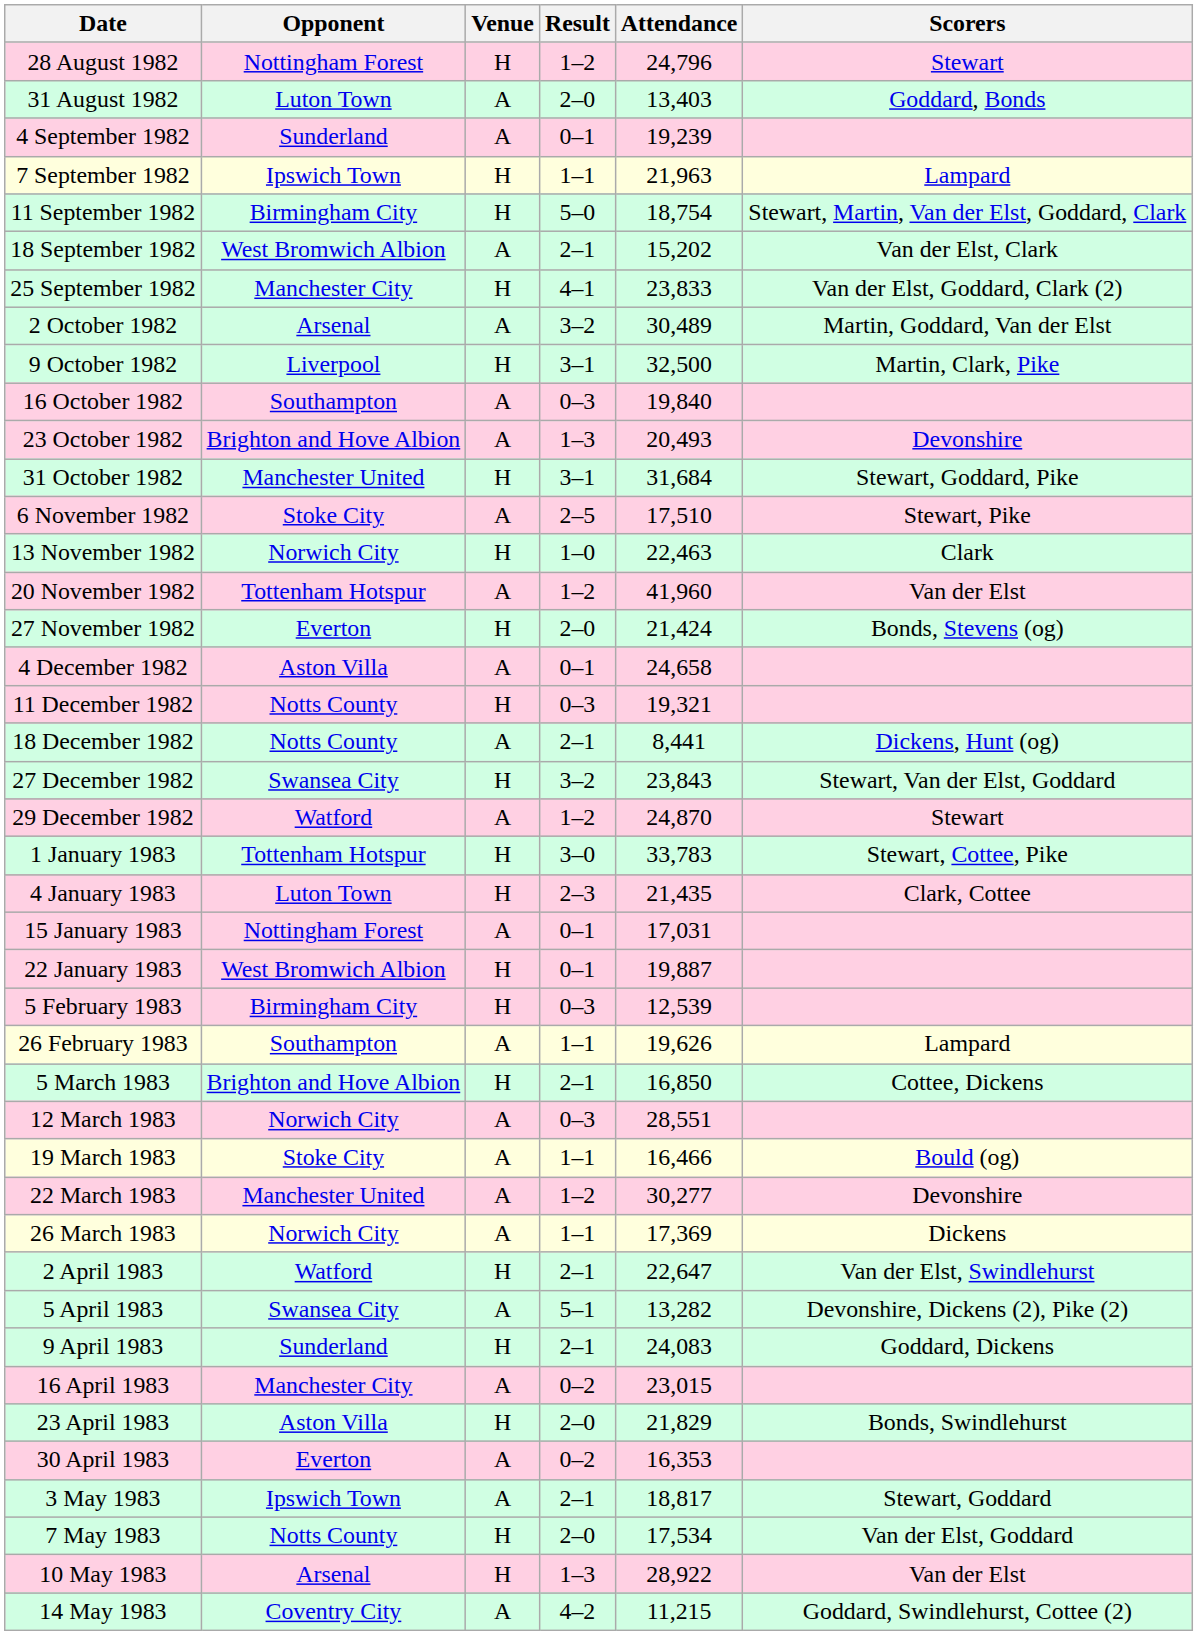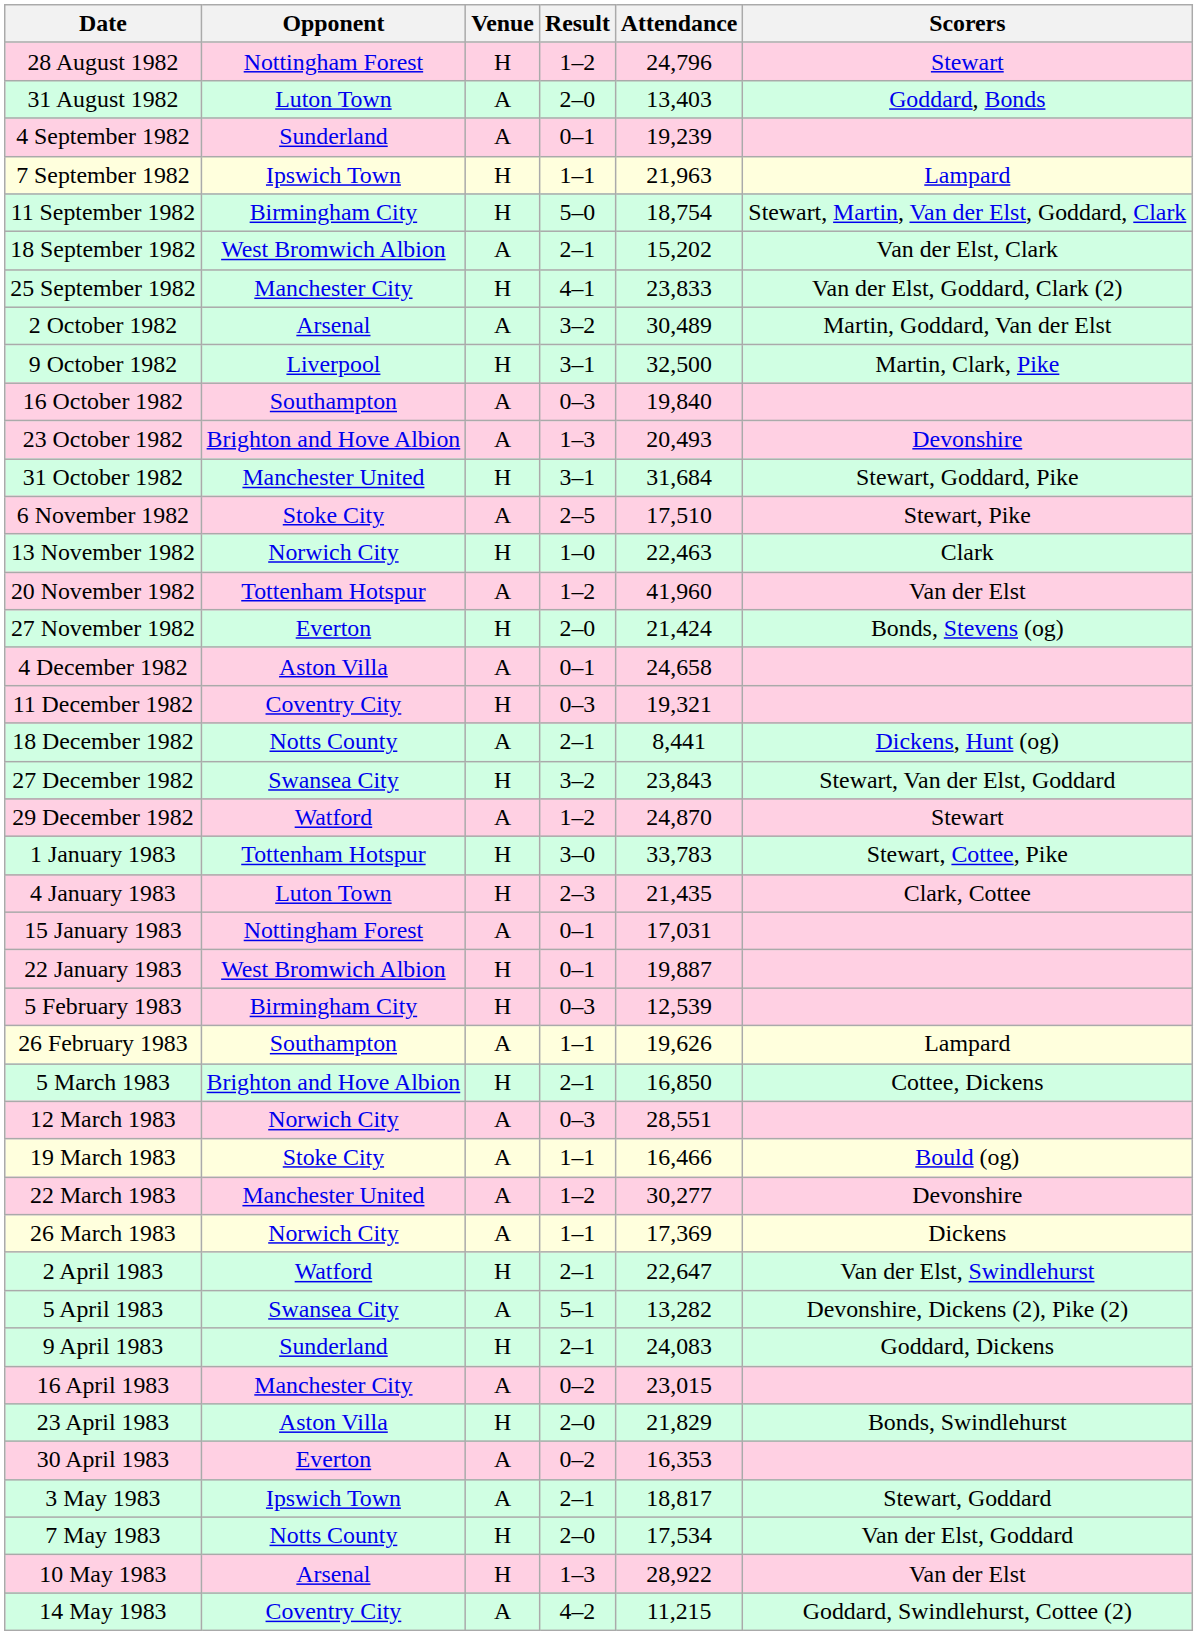11 December 1982 | Opponent: Notts County -> Coventry City
